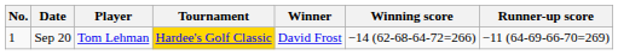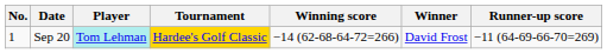columns swapped: Winner <-> Winning score
Sep 20 | Player: no background -> paleturquoise background
